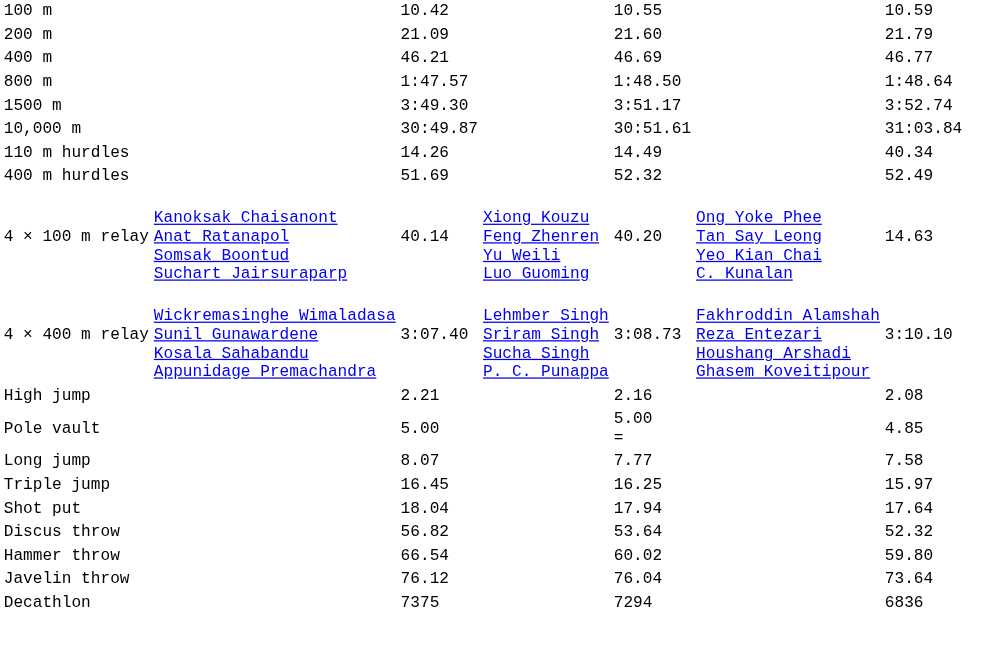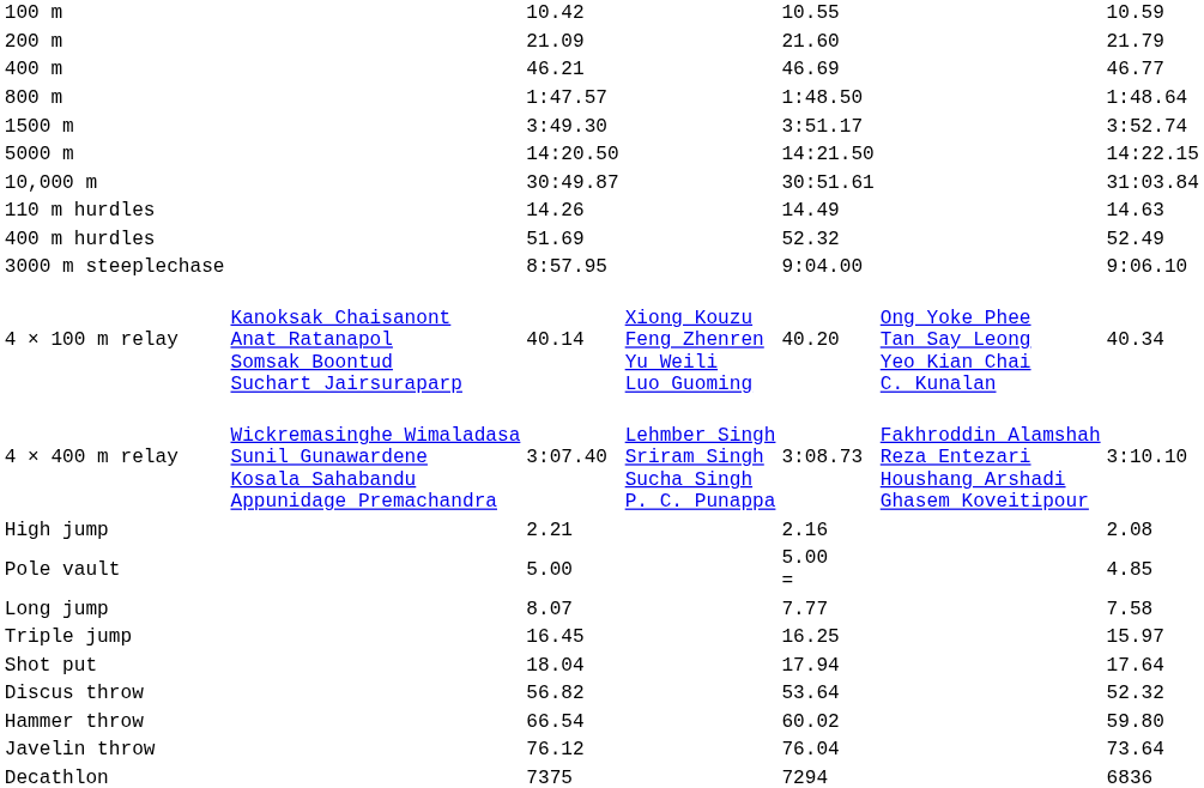+ row: 5000 m | 14:20.50 | 14:21.50 | 14:22.15
110 m hurdles | column 7: 40.34 -> 14.63
+ row: 3000 m steeplechase | 8:57.95 | 9:04.00 | 9:06.10
4 × 100 m relay | column 7: 14.63 -> 40.34
